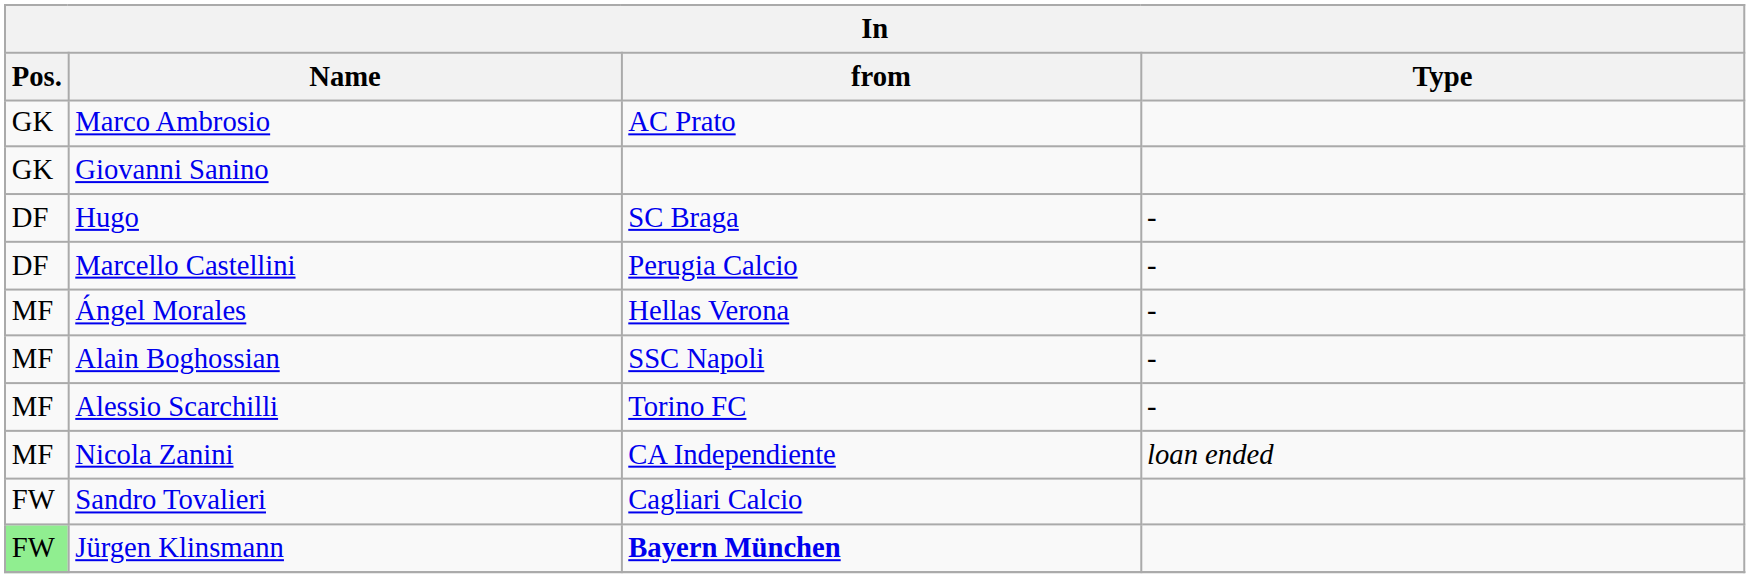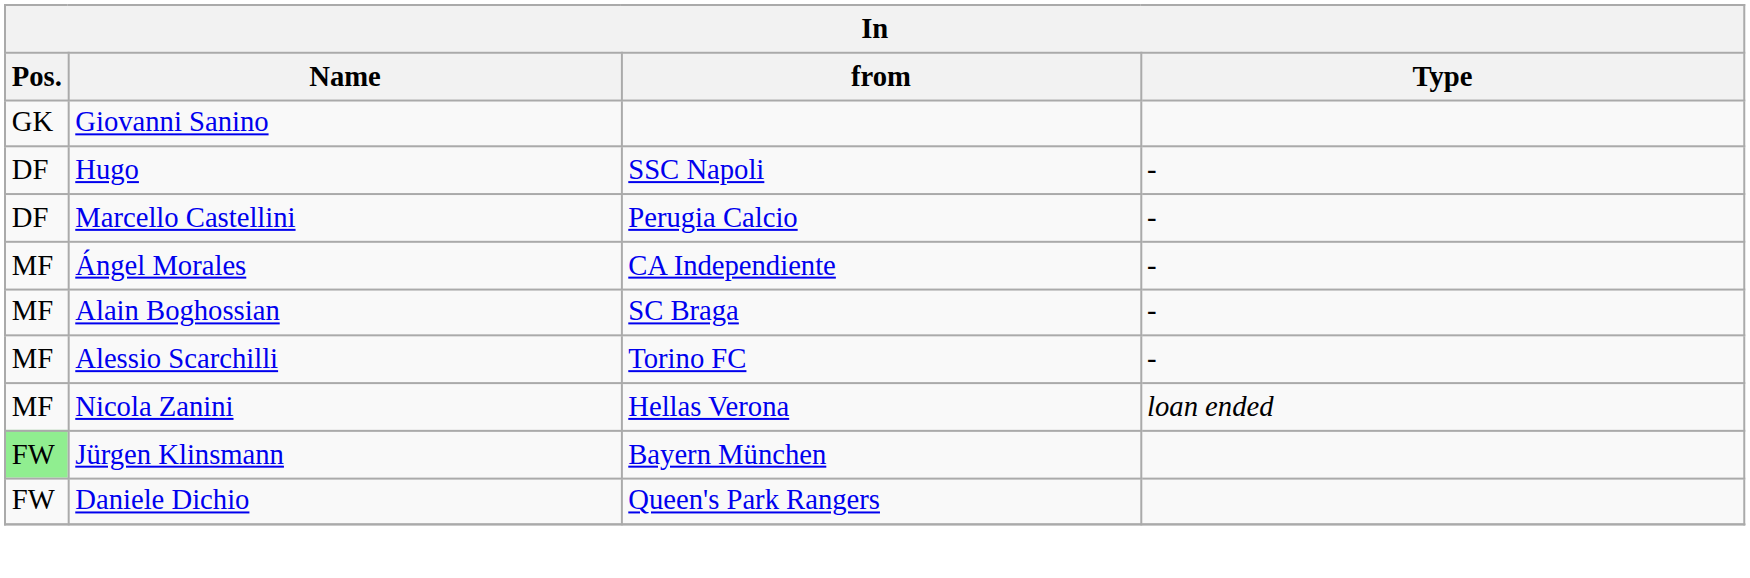- row: GK | Marco Ambrosio | AC Prato
Hugo | from: SC Braga -> SSC Napoli
Ángel Morales | from: Hellas Verona -> CA Independiente
Alain Boghossian | from: SSC Napoli -> SC Braga
Nicola Zanini | from: CA Independiente -> Hellas Verona
- row: FW | Sandro Tovalieri | Cagliari Calcio
Jürgen Klinsmann | from: bold -> normal
+ row: FW | Daniele Dichio | Queen's Park Rangers
